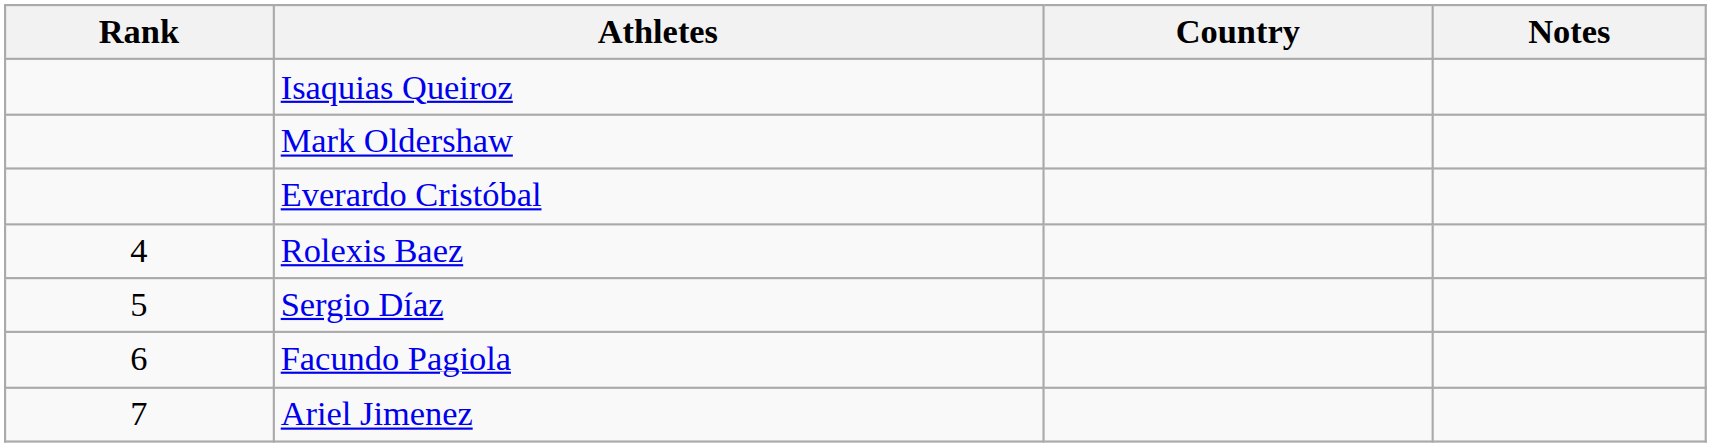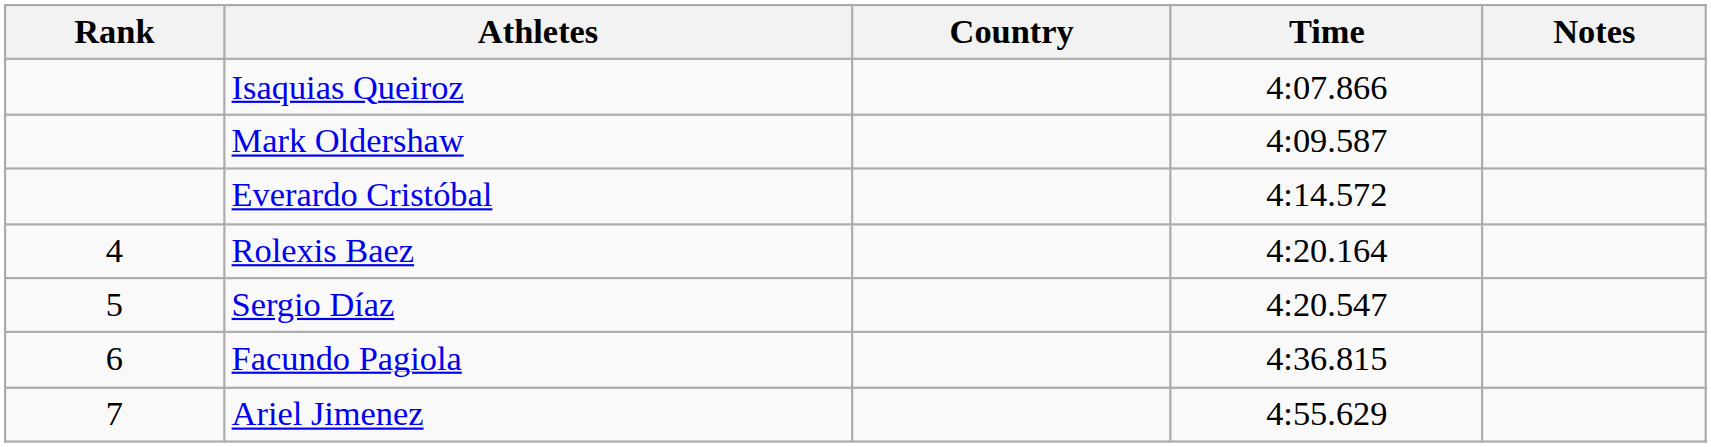+ column: Time | 4:07.866 | 4:09.587 | 4:14.572 | 4:20.164 | 4:20.547 | 4:36.815 | 4:55.629
